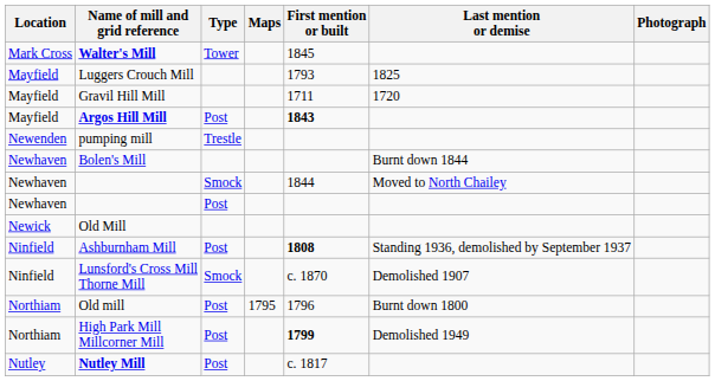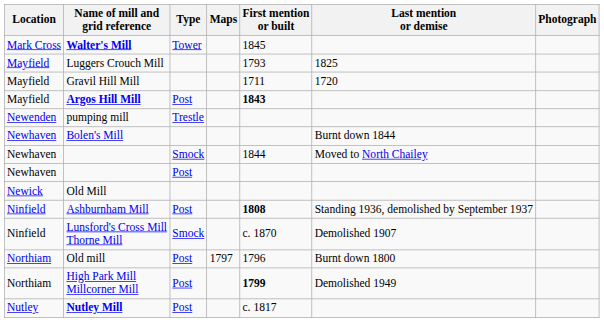Old mill | Maps: 1795 -> 1797
